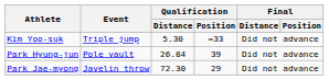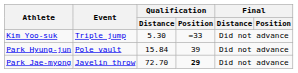Park Hyung-jun | Qualification / Distance: 26.84 -> 15.84
Park Jae-myong | Qualification / Distance: 72.30 -> 72.70
Park Jae-myong | Qualification / Position: normal -> bold
